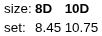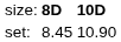set: | column 3: 10.75 -> 10.90
